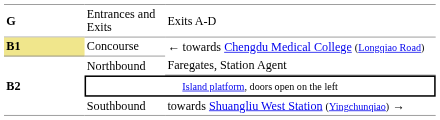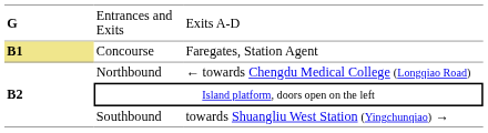Concourse | column 3: ← towards Chengdu Medical College (Longqiao Road) -> Faregates, Station Agent
Northbound | column 3: Faregates, Station Agent -> ← towards Chengdu Medical College (Longqiao Road)
